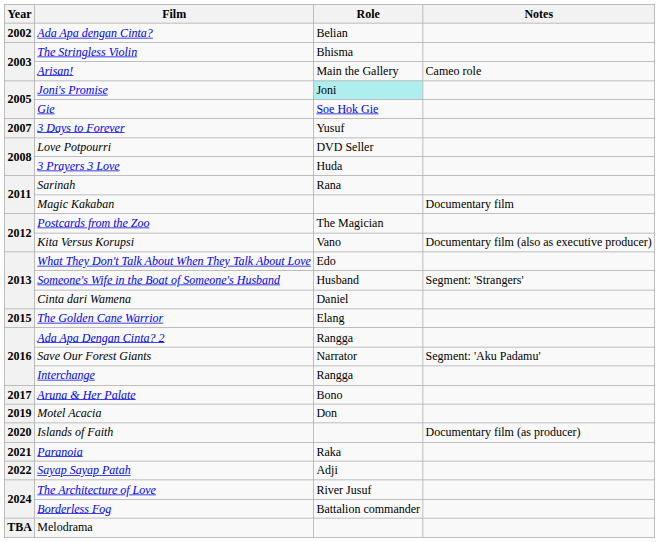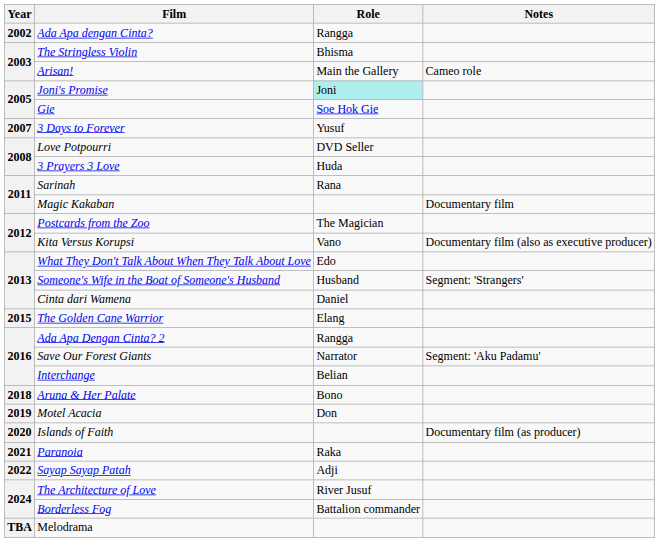Ada Apa dengan Cinta? | Role: Belian -> Rangga
Interchange | Role: Rangga -> Belian
Aruna & Her Palate | Year: 2017 -> 2018
